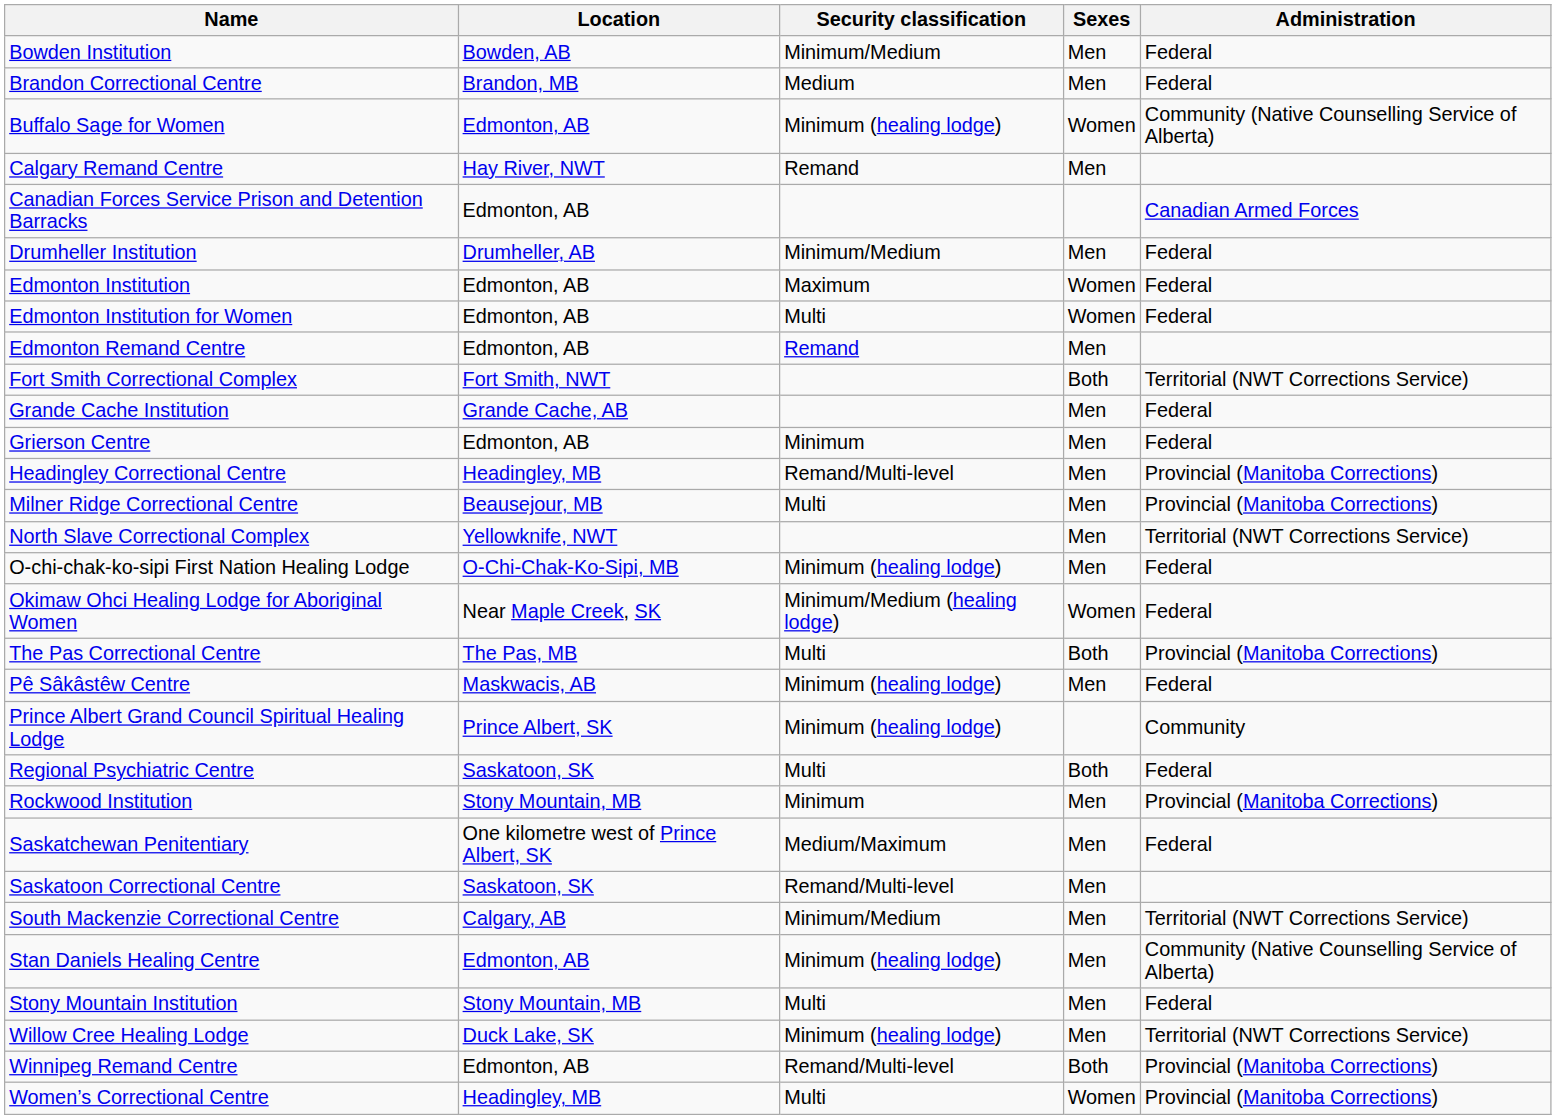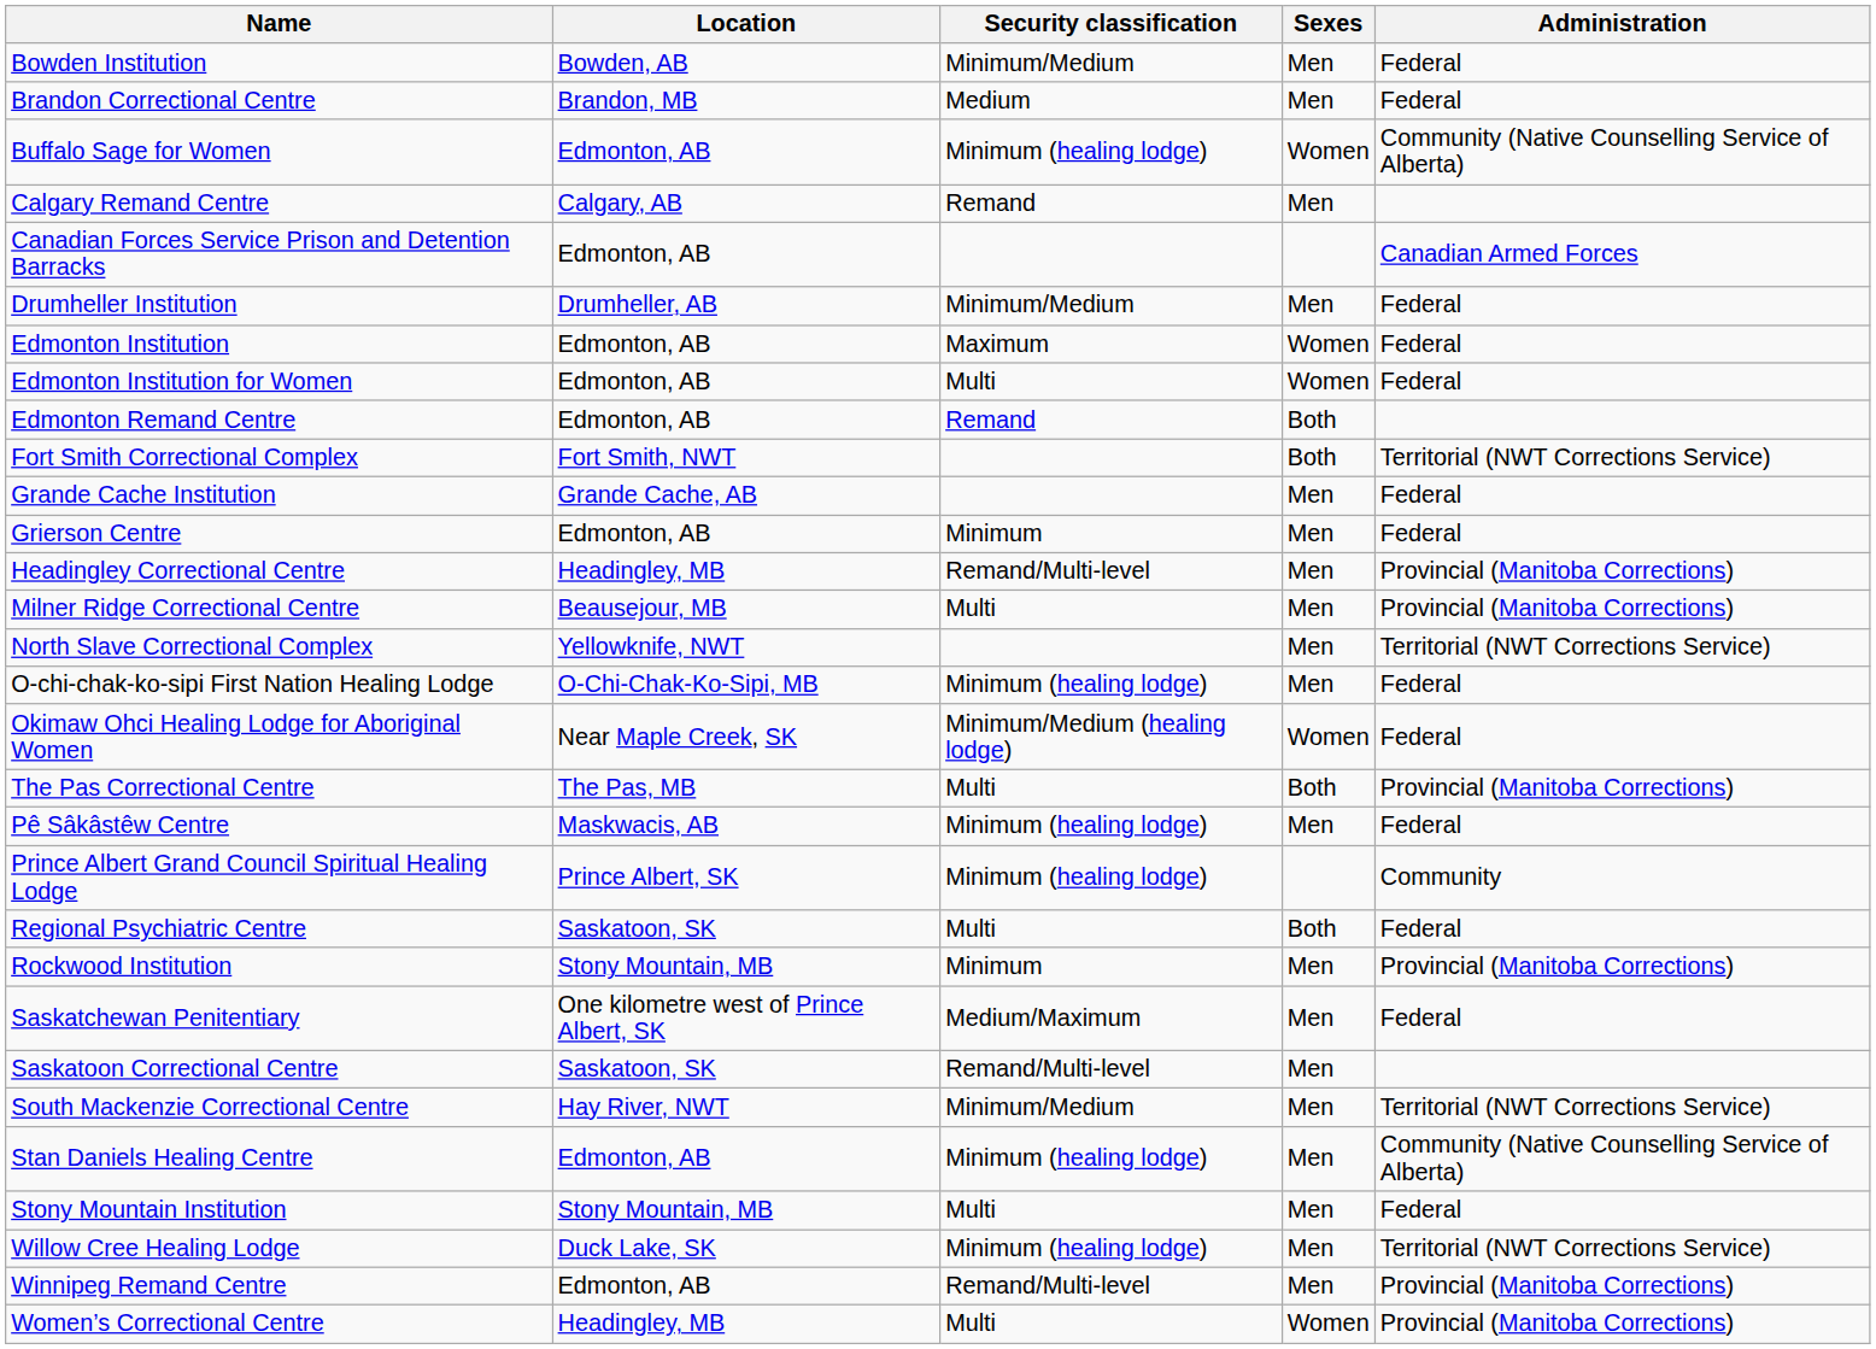Calgary Remand Centre | Location: Hay River, NWT -> Calgary, AB
Edmonton Remand Centre | Sexes: Men -> Both
South Mackenzie Correctional Centre | Location: Calgary, AB -> Hay River, NWT
Winnipeg Remand Centre | Sexes: Both -> Men
